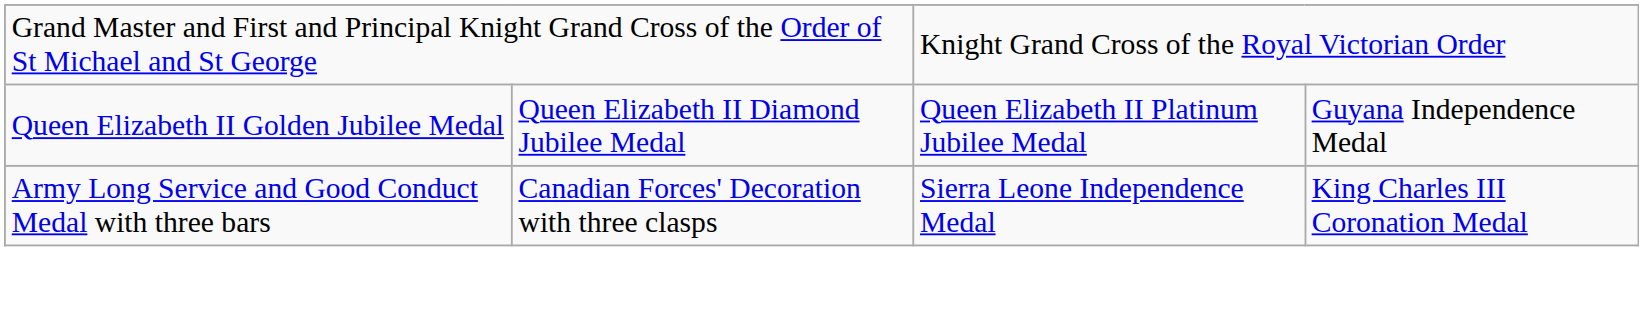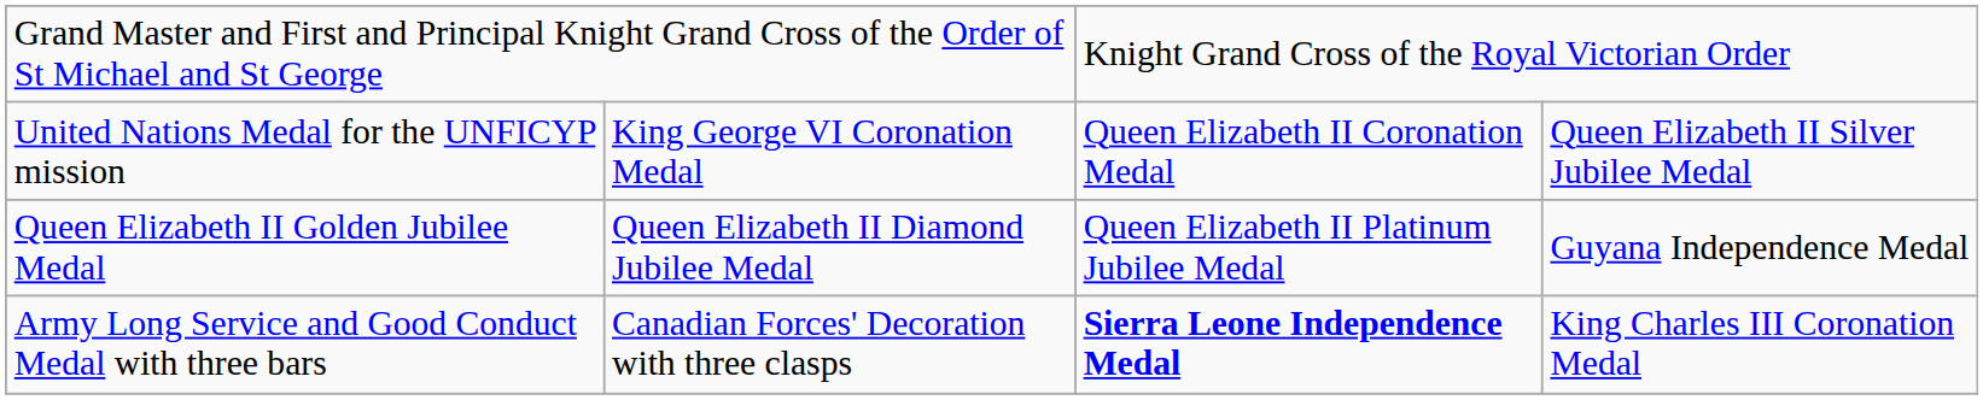+ row: United Nations Medal for the UNFICYP mission | King George VI Coronation Medal | Queen Elizabeth II Coronation Medal | Queen Elizabeth II Silver Jubilee Medal
Army Long Service and Good Conduct Medal with three bars | column 3: normal -> bold
